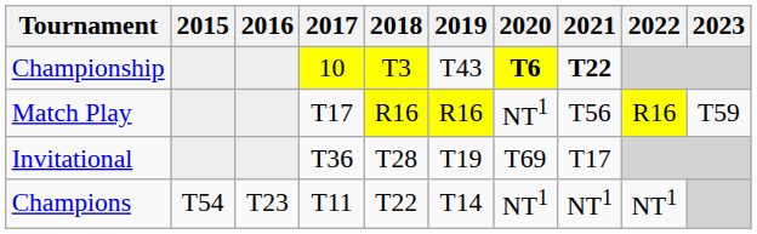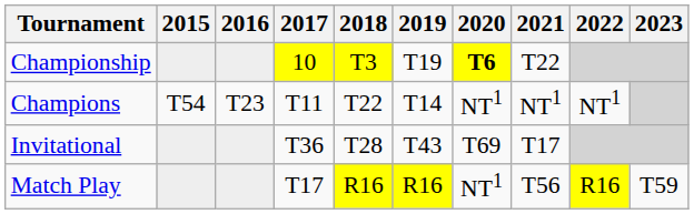Championship | 2019: T43 -> T19
Championship | 2021: bold -> normal
rows swapped: Match Play <-> Champions
Invitational | 2019: T19 -> T43
